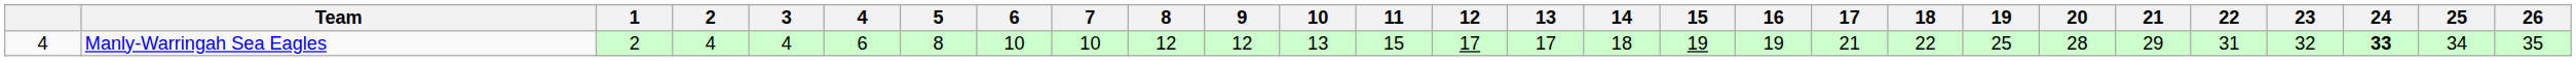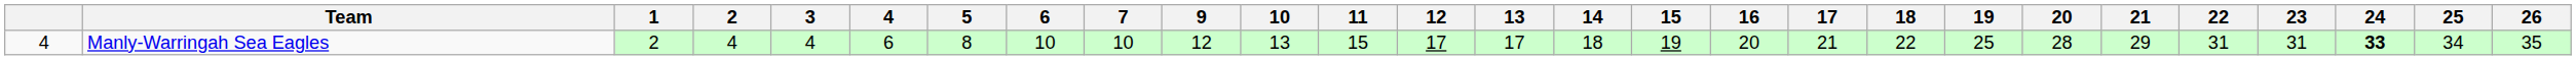- column: 8 | 12
Manly-Warringah Sea Eagles | 16: 19 -> 20
Manly-Warringah Sea Eagles | 23: 32 -> 31
